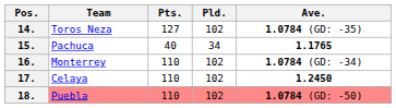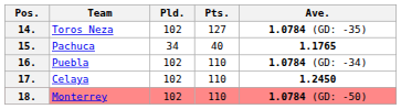columns swapped: Pts. <-> Pld.
16. | Team: Monterrey -> Puebla
18. | Team: Puebla -> Monterrey
